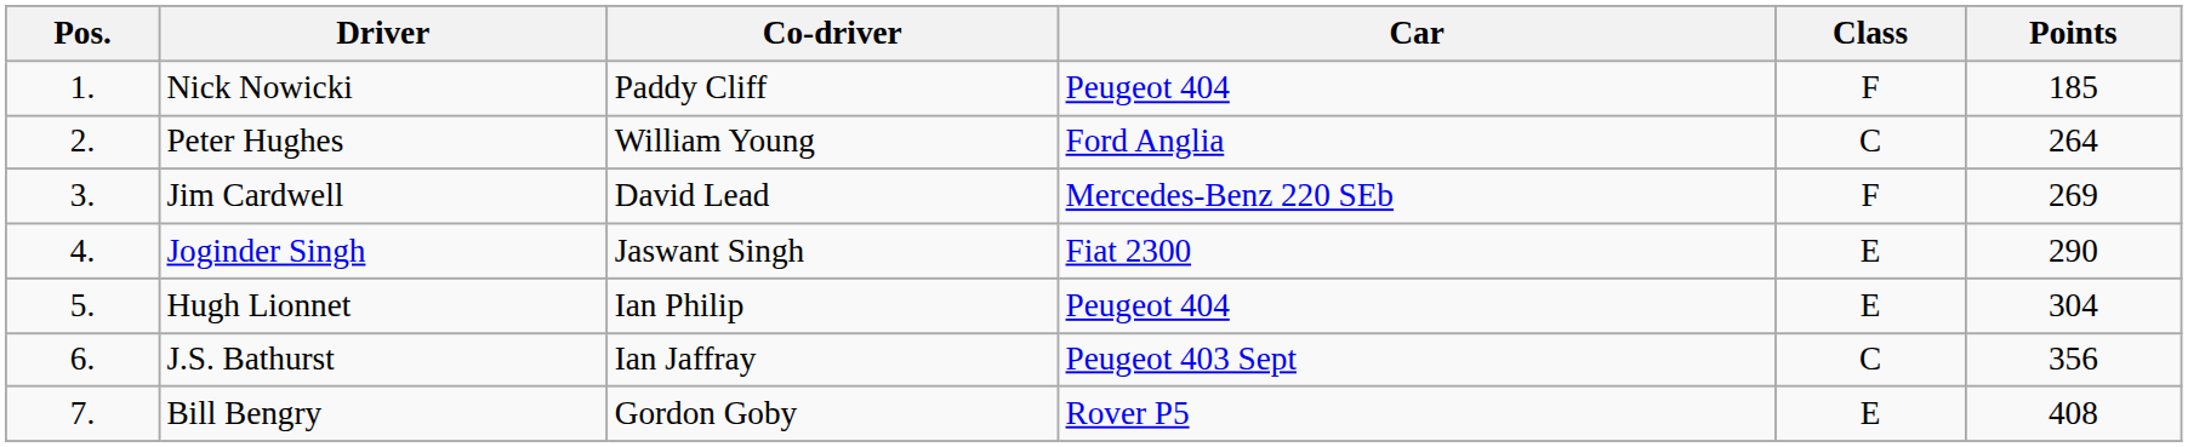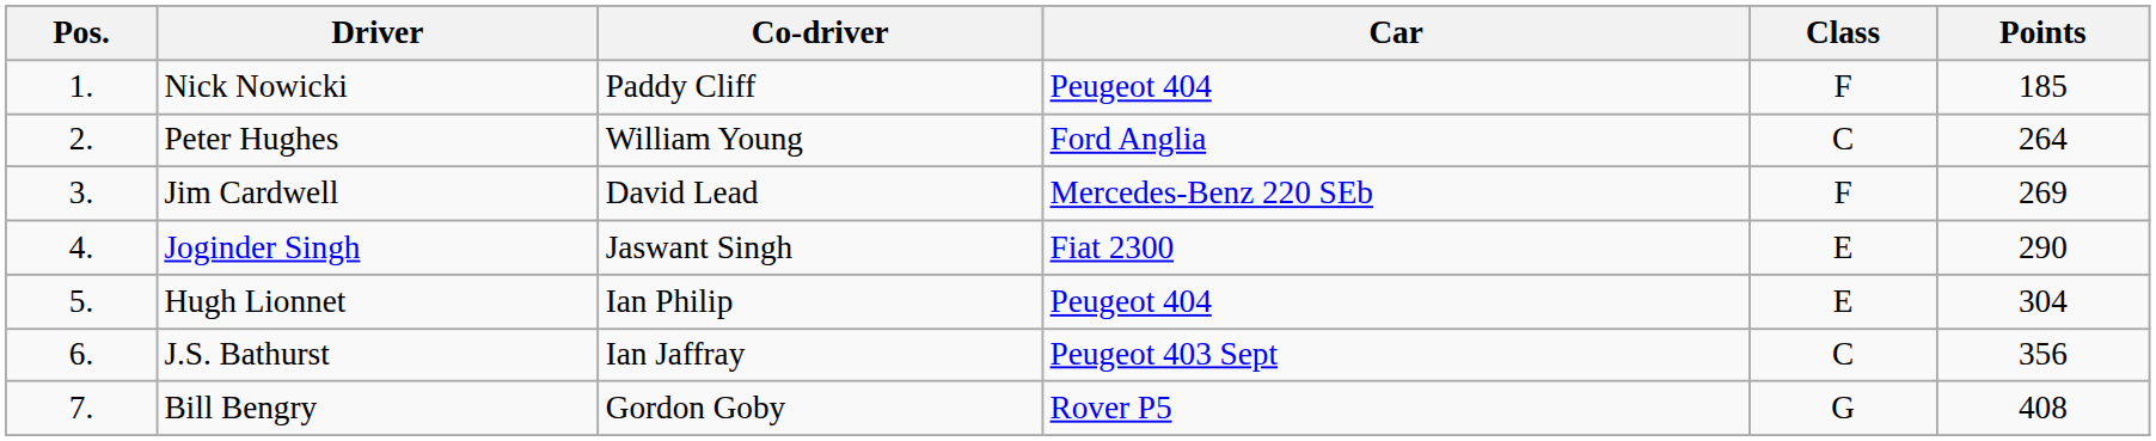Bill Bengry | Class: E -> G
